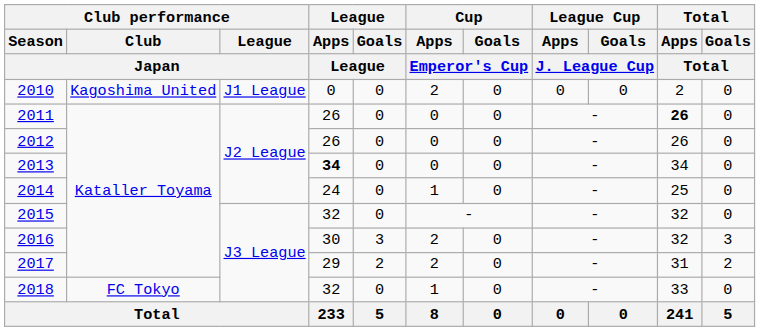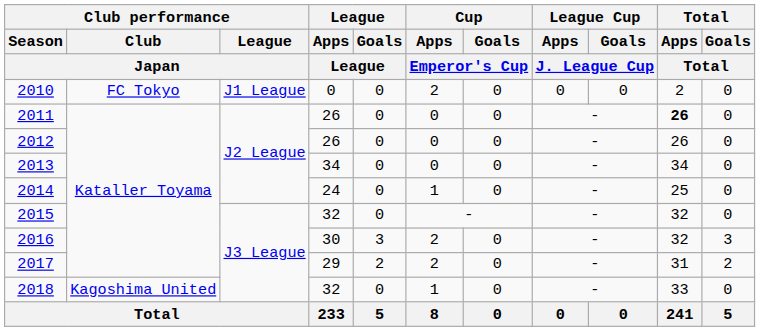2010 | Club performance / Club / Japan: Kagoshima United -> FC Tokyo
2013 | League / Apps / League: bold -> normal
2018 | Club performance / Club / Japan: FC Tokyo -> Kagoshima United
